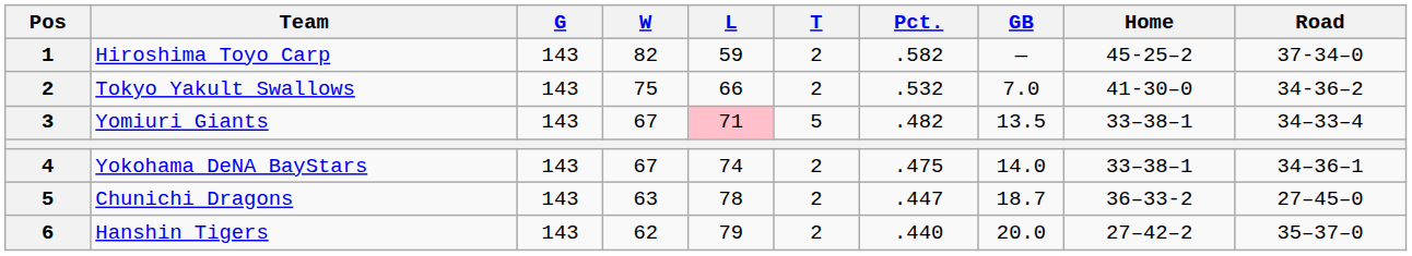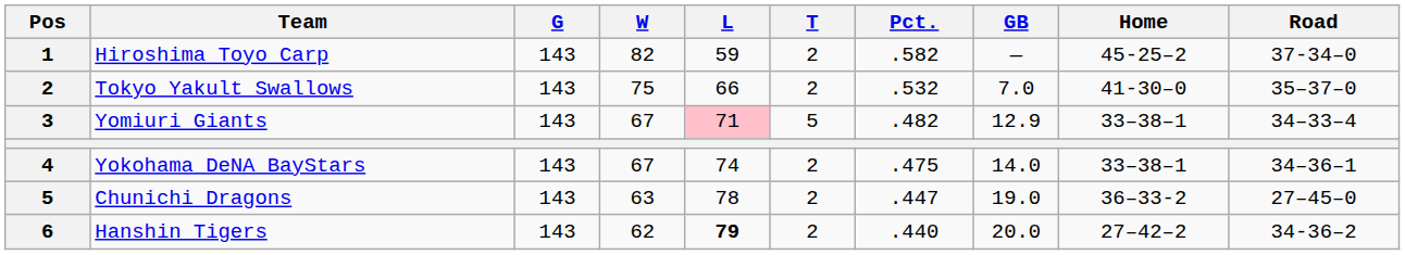Tokyo Yakult Swallows | Road: 34-36–2 -> 35–37–0
Yomiuri Giants | GB: 13.5 -> 12.9
Chunichi Dragons | GB: 18.7 -> 19.0
Hanshin Tigers | L: normal -> bold
Hanshin Tigers | Road: 35–37–0 -> 34-36–2
